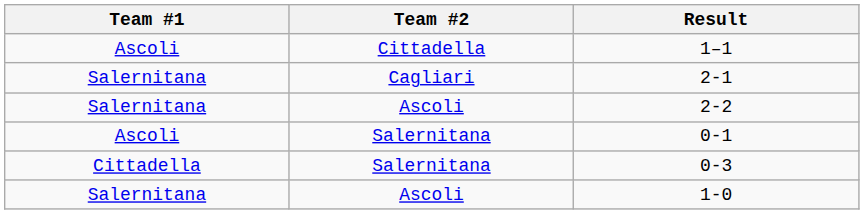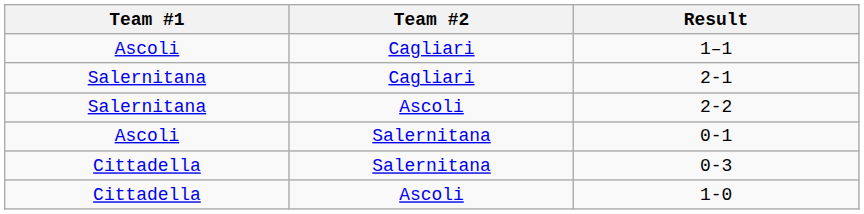1–1 | Team #2: Cittadella -> Cagliari
1-0 | Team #1: Salernitana -> Cittadella
